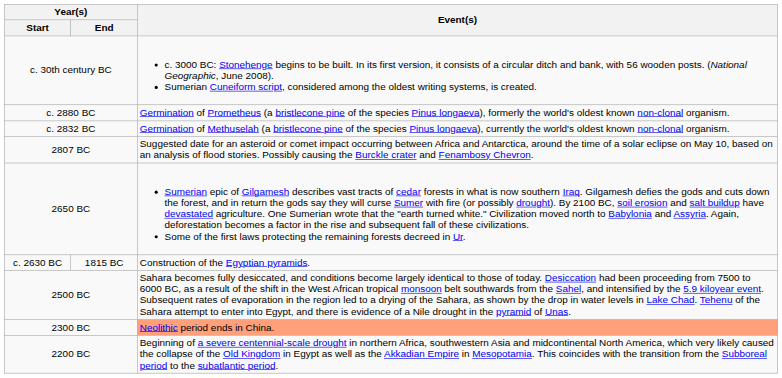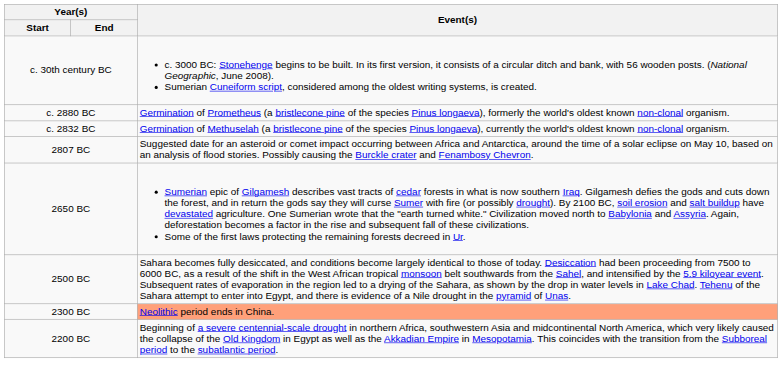- row: c. 2630 BC | 1815 BC | Construction of the Egyptian pyramids.
